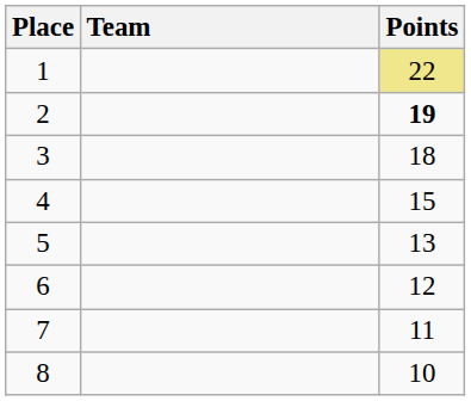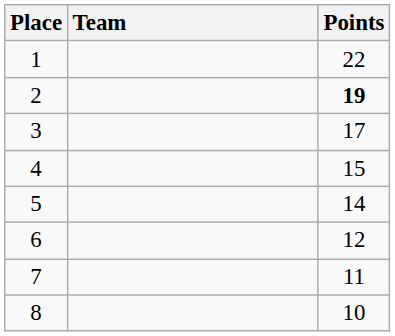1 | Points: khaki background -> no background
3 | Points: 18 -> 17
5 | Points: 13 -> 14
